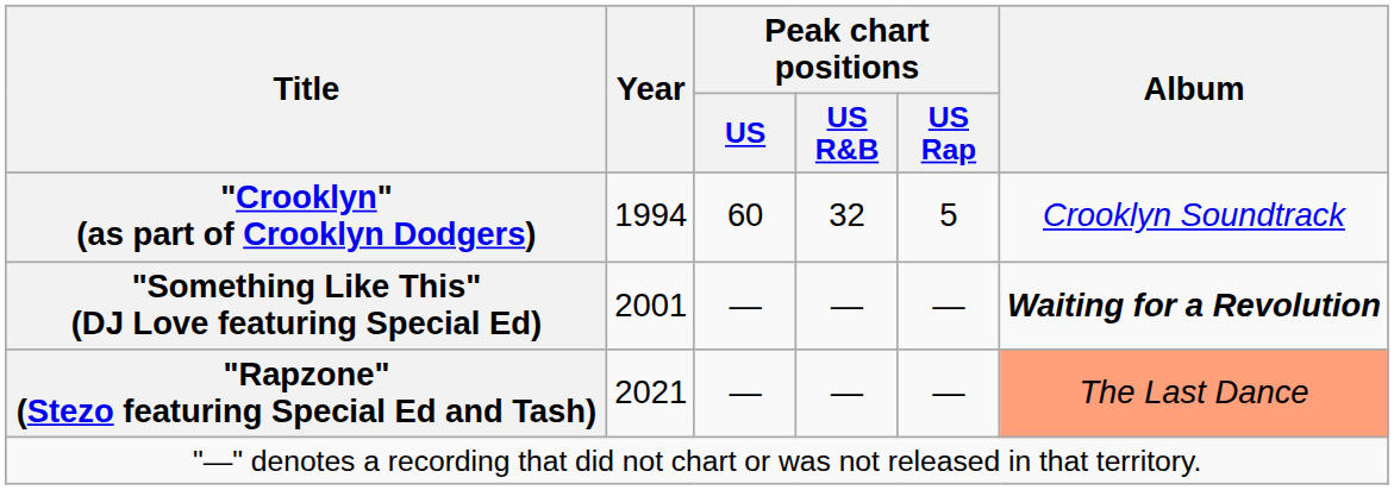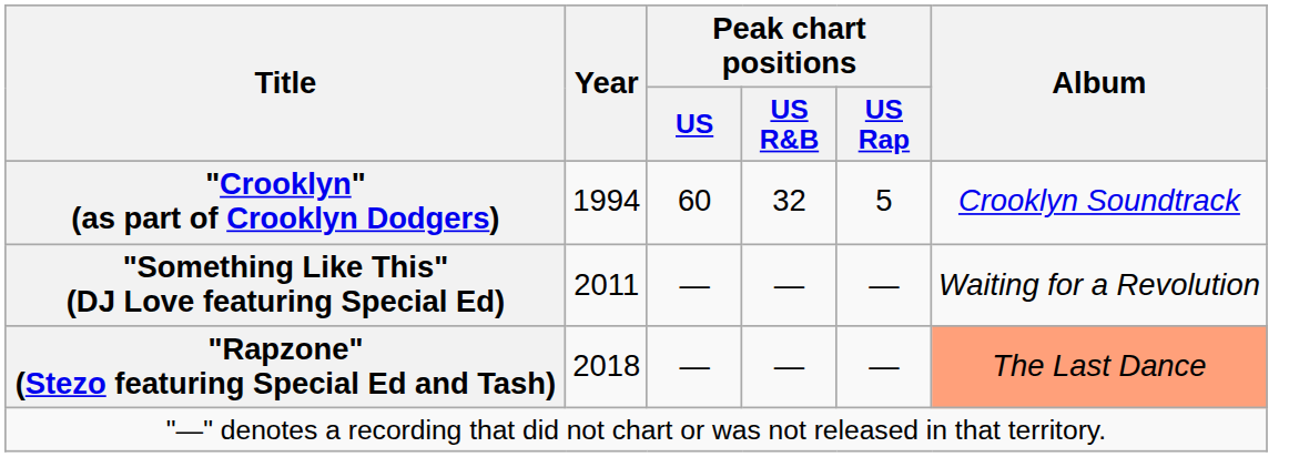"Something Like This" (DJ Love featuring Special Ed) | Year: 2001 -> 2011
"Something Like This" (DJ Love featuring Special Ed) | Album: bold -> normal
"Rapzone" (Stezo featuring Special Ed and Tash) | Year: 2021 -> 2018
